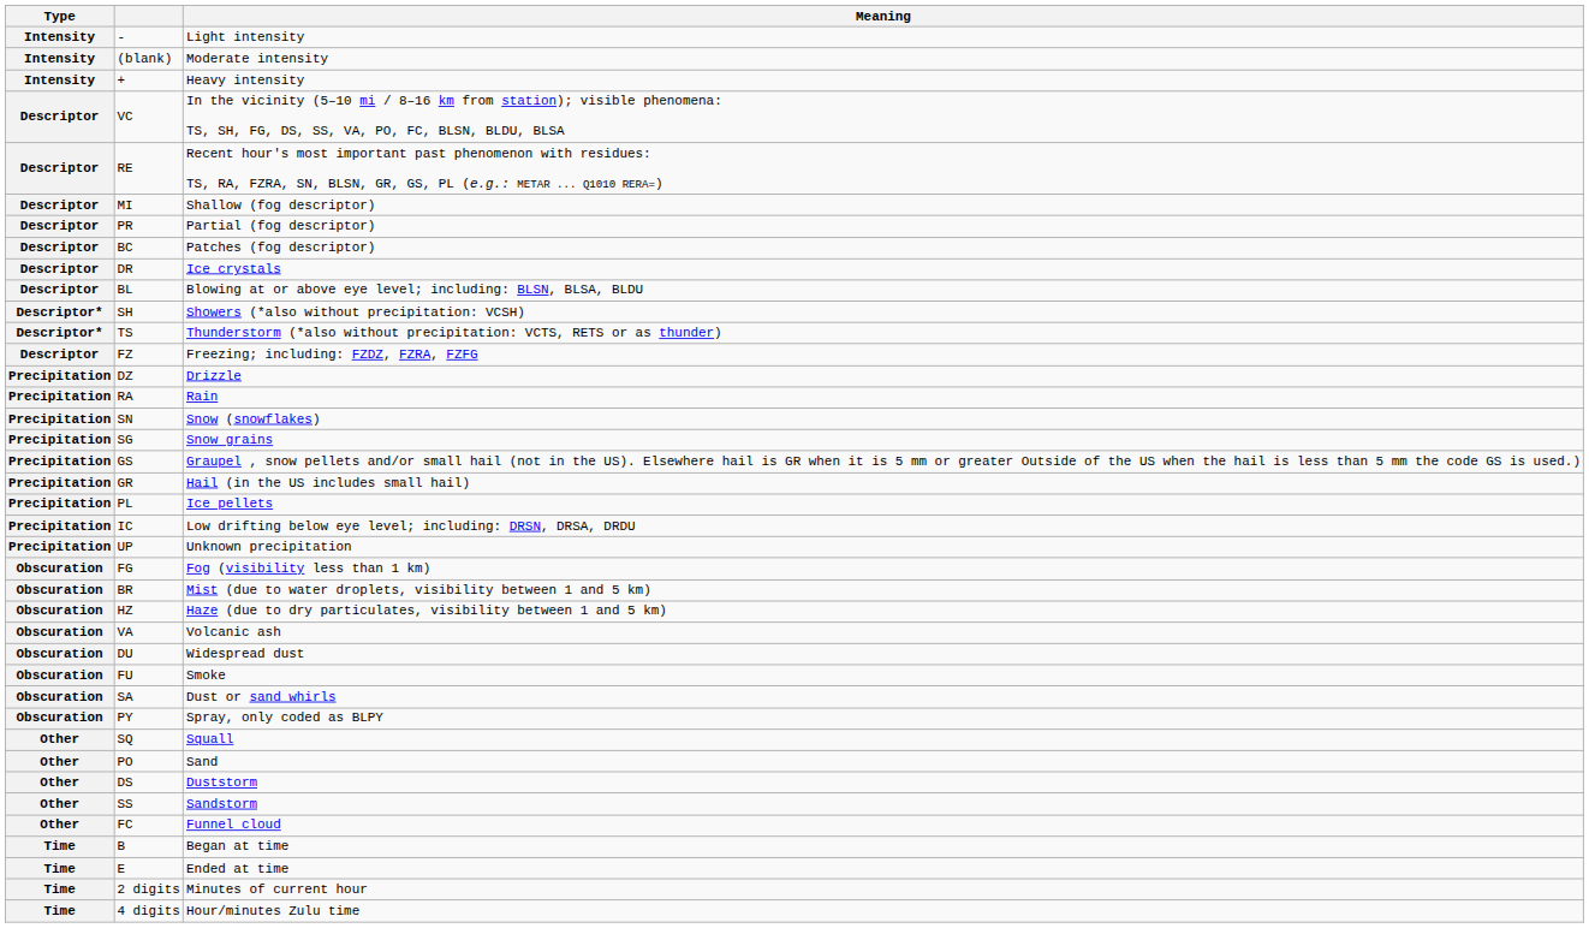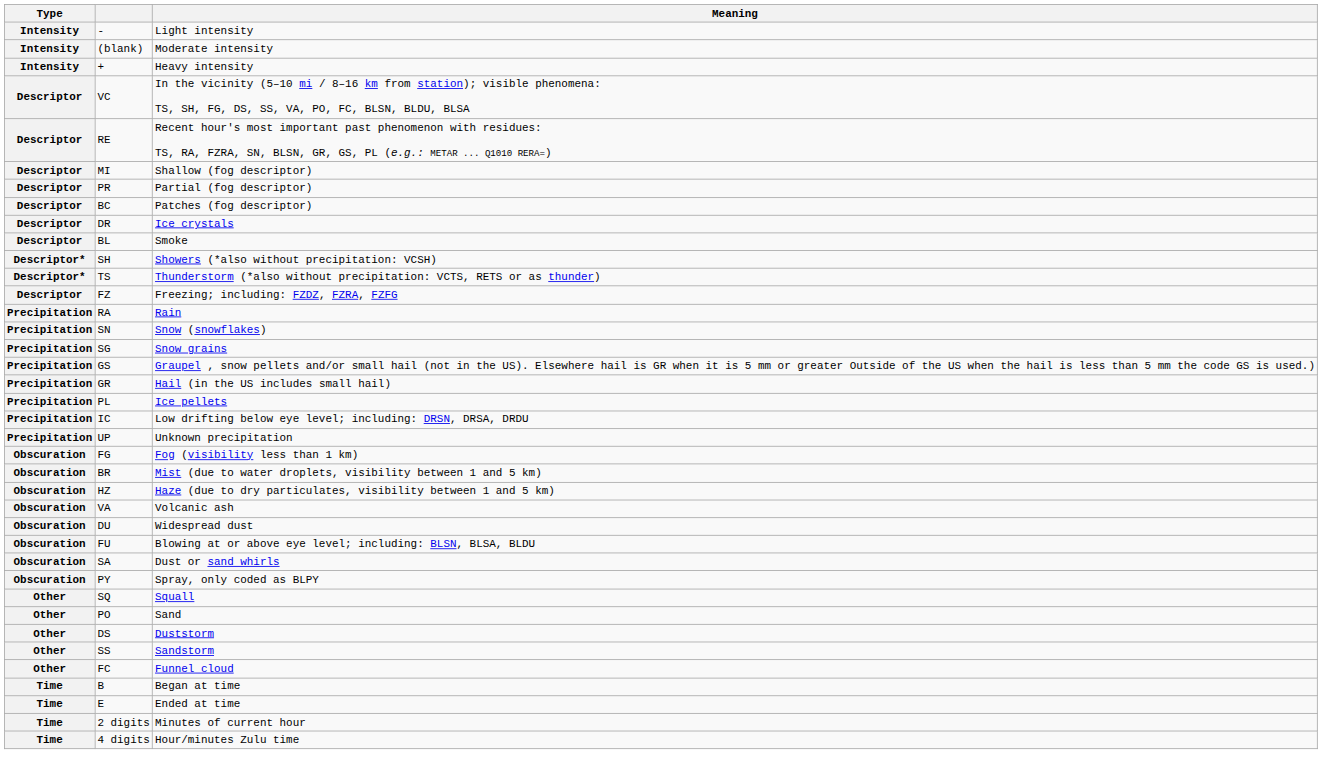BL | Meaning: Blowing at or above eye level; including: BLSN, BLSA, BLDU -> Smoke
- row: Precipitation | DZ | Drizzle
FU | Meaning: Smoke -> Blowing at or above eye level; including: BLSN, BLSA, BLDU
